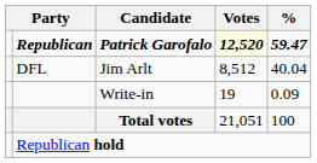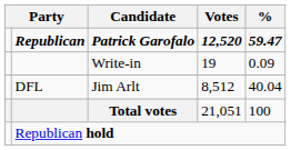Patrick Garofalo | Votes: lightyellow background -> no background
rows swapped: Jim Arlt <-> Write-in
